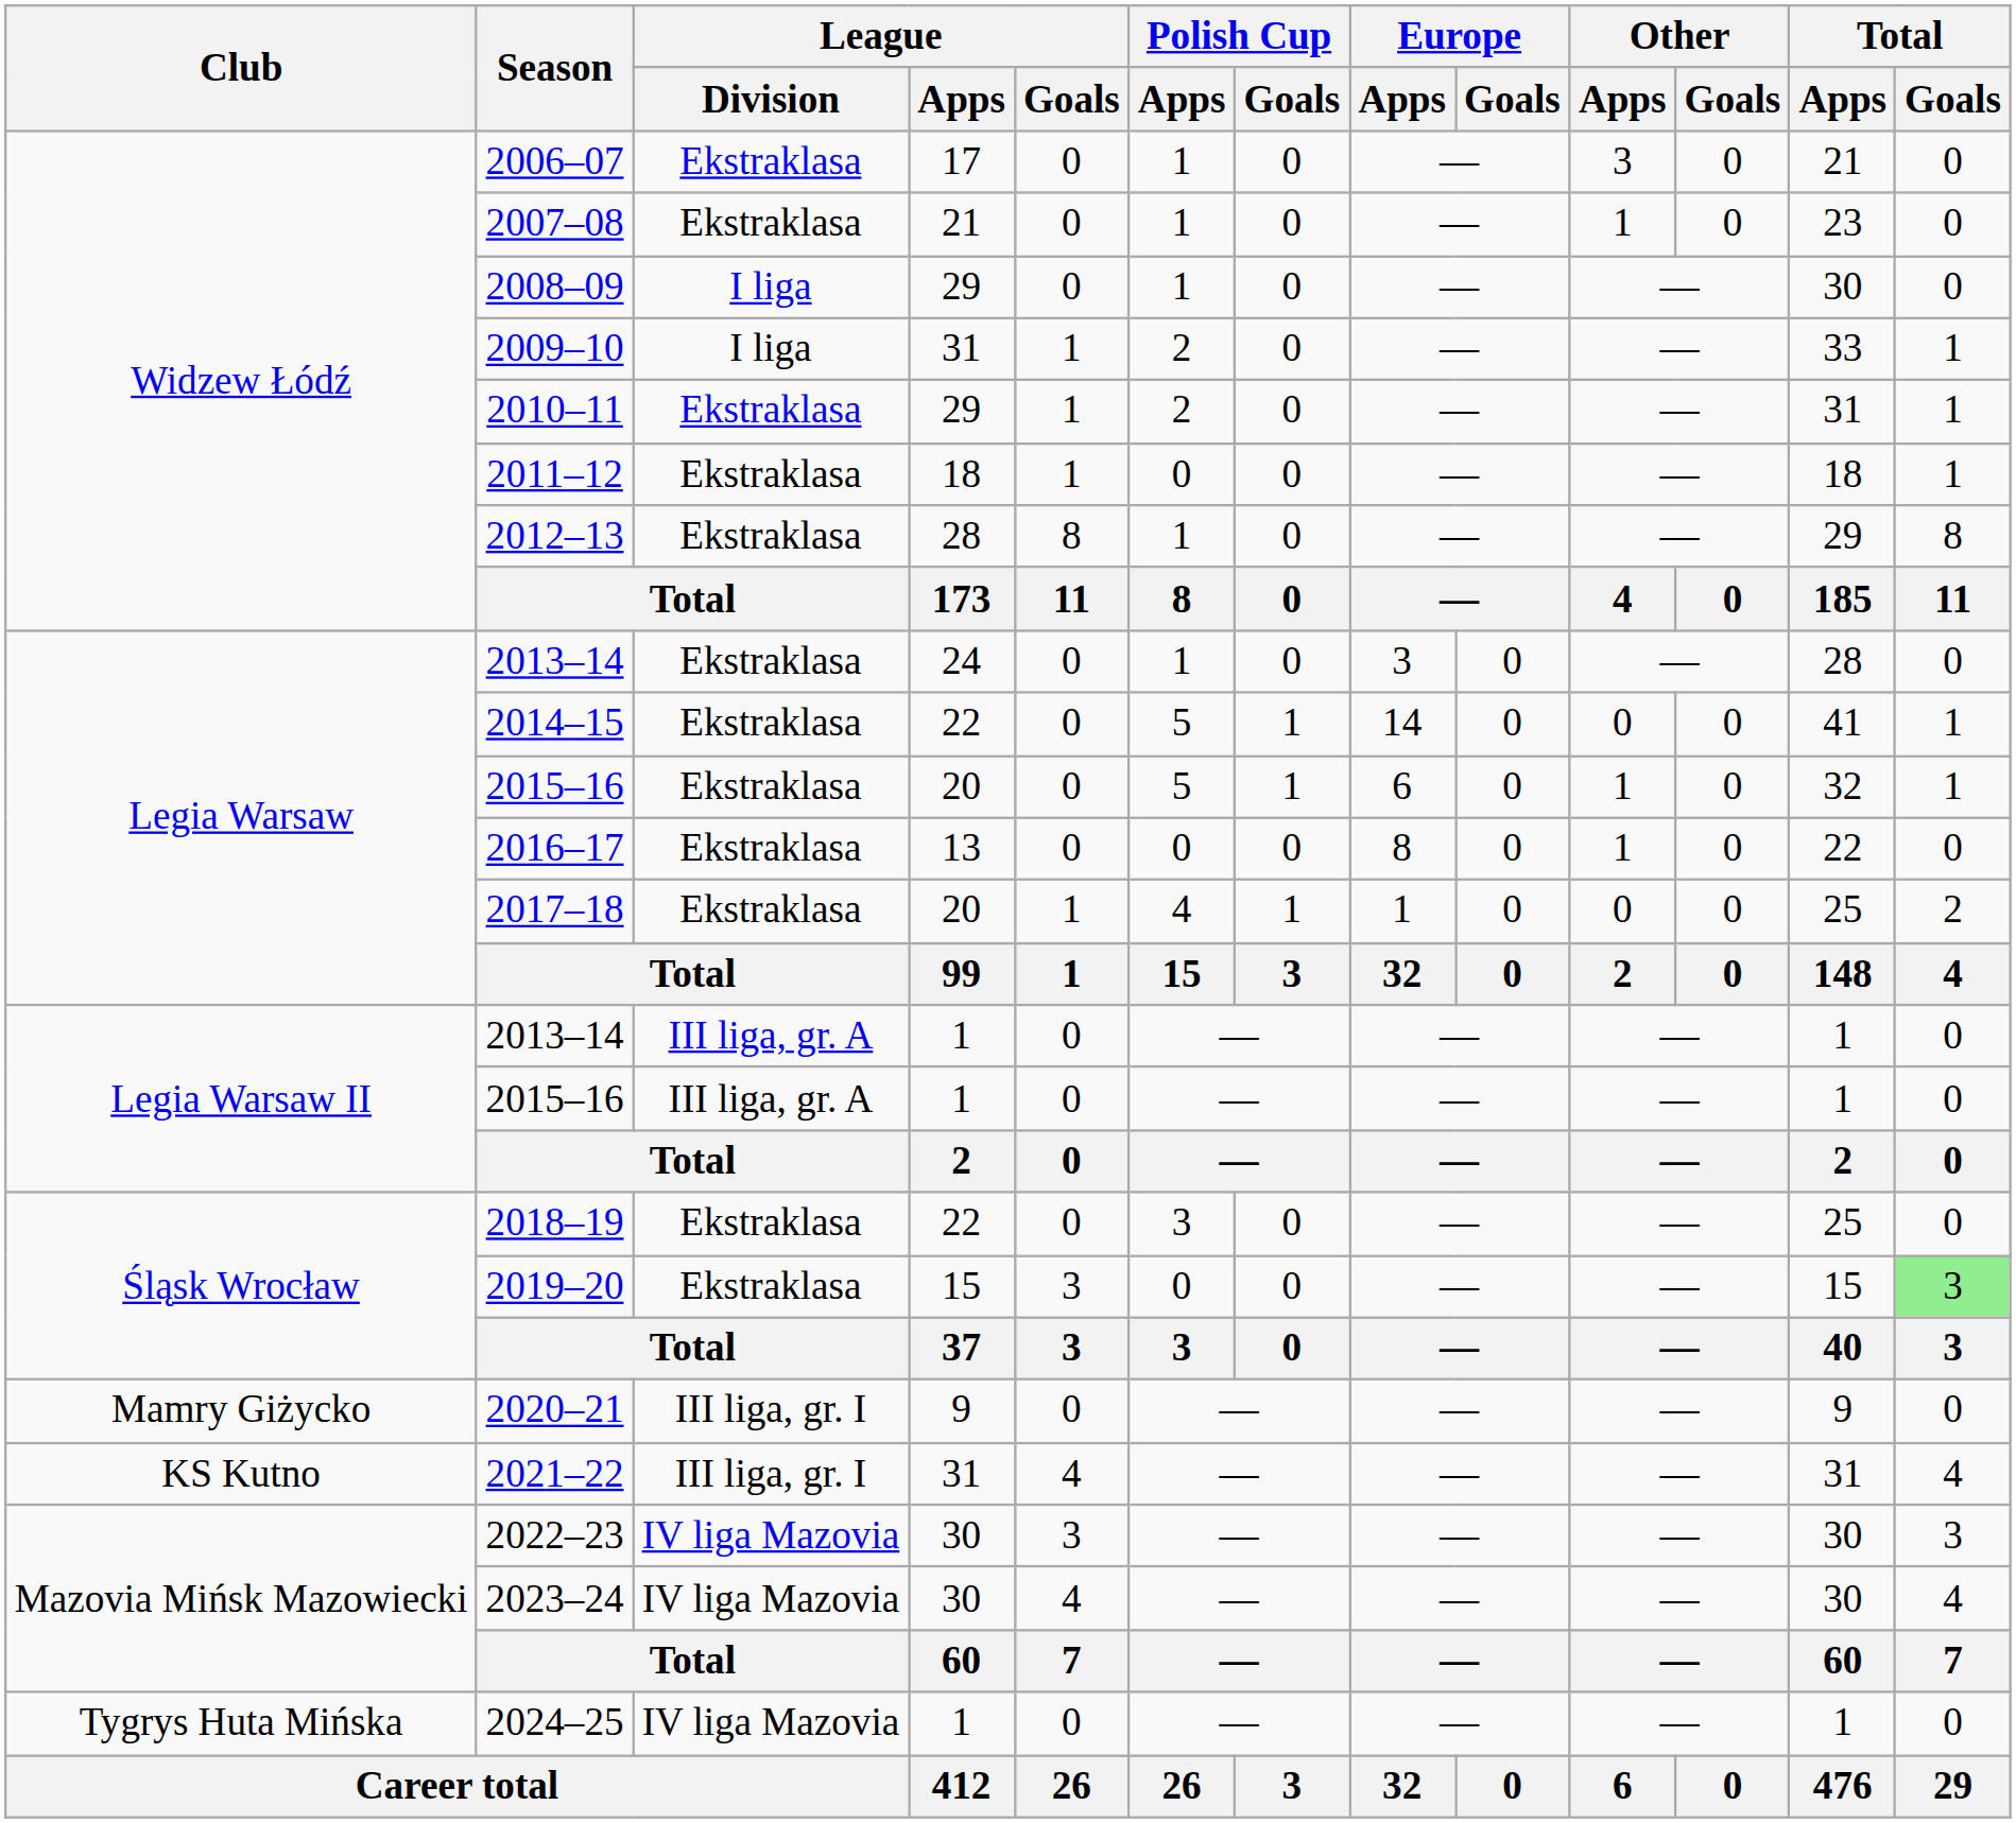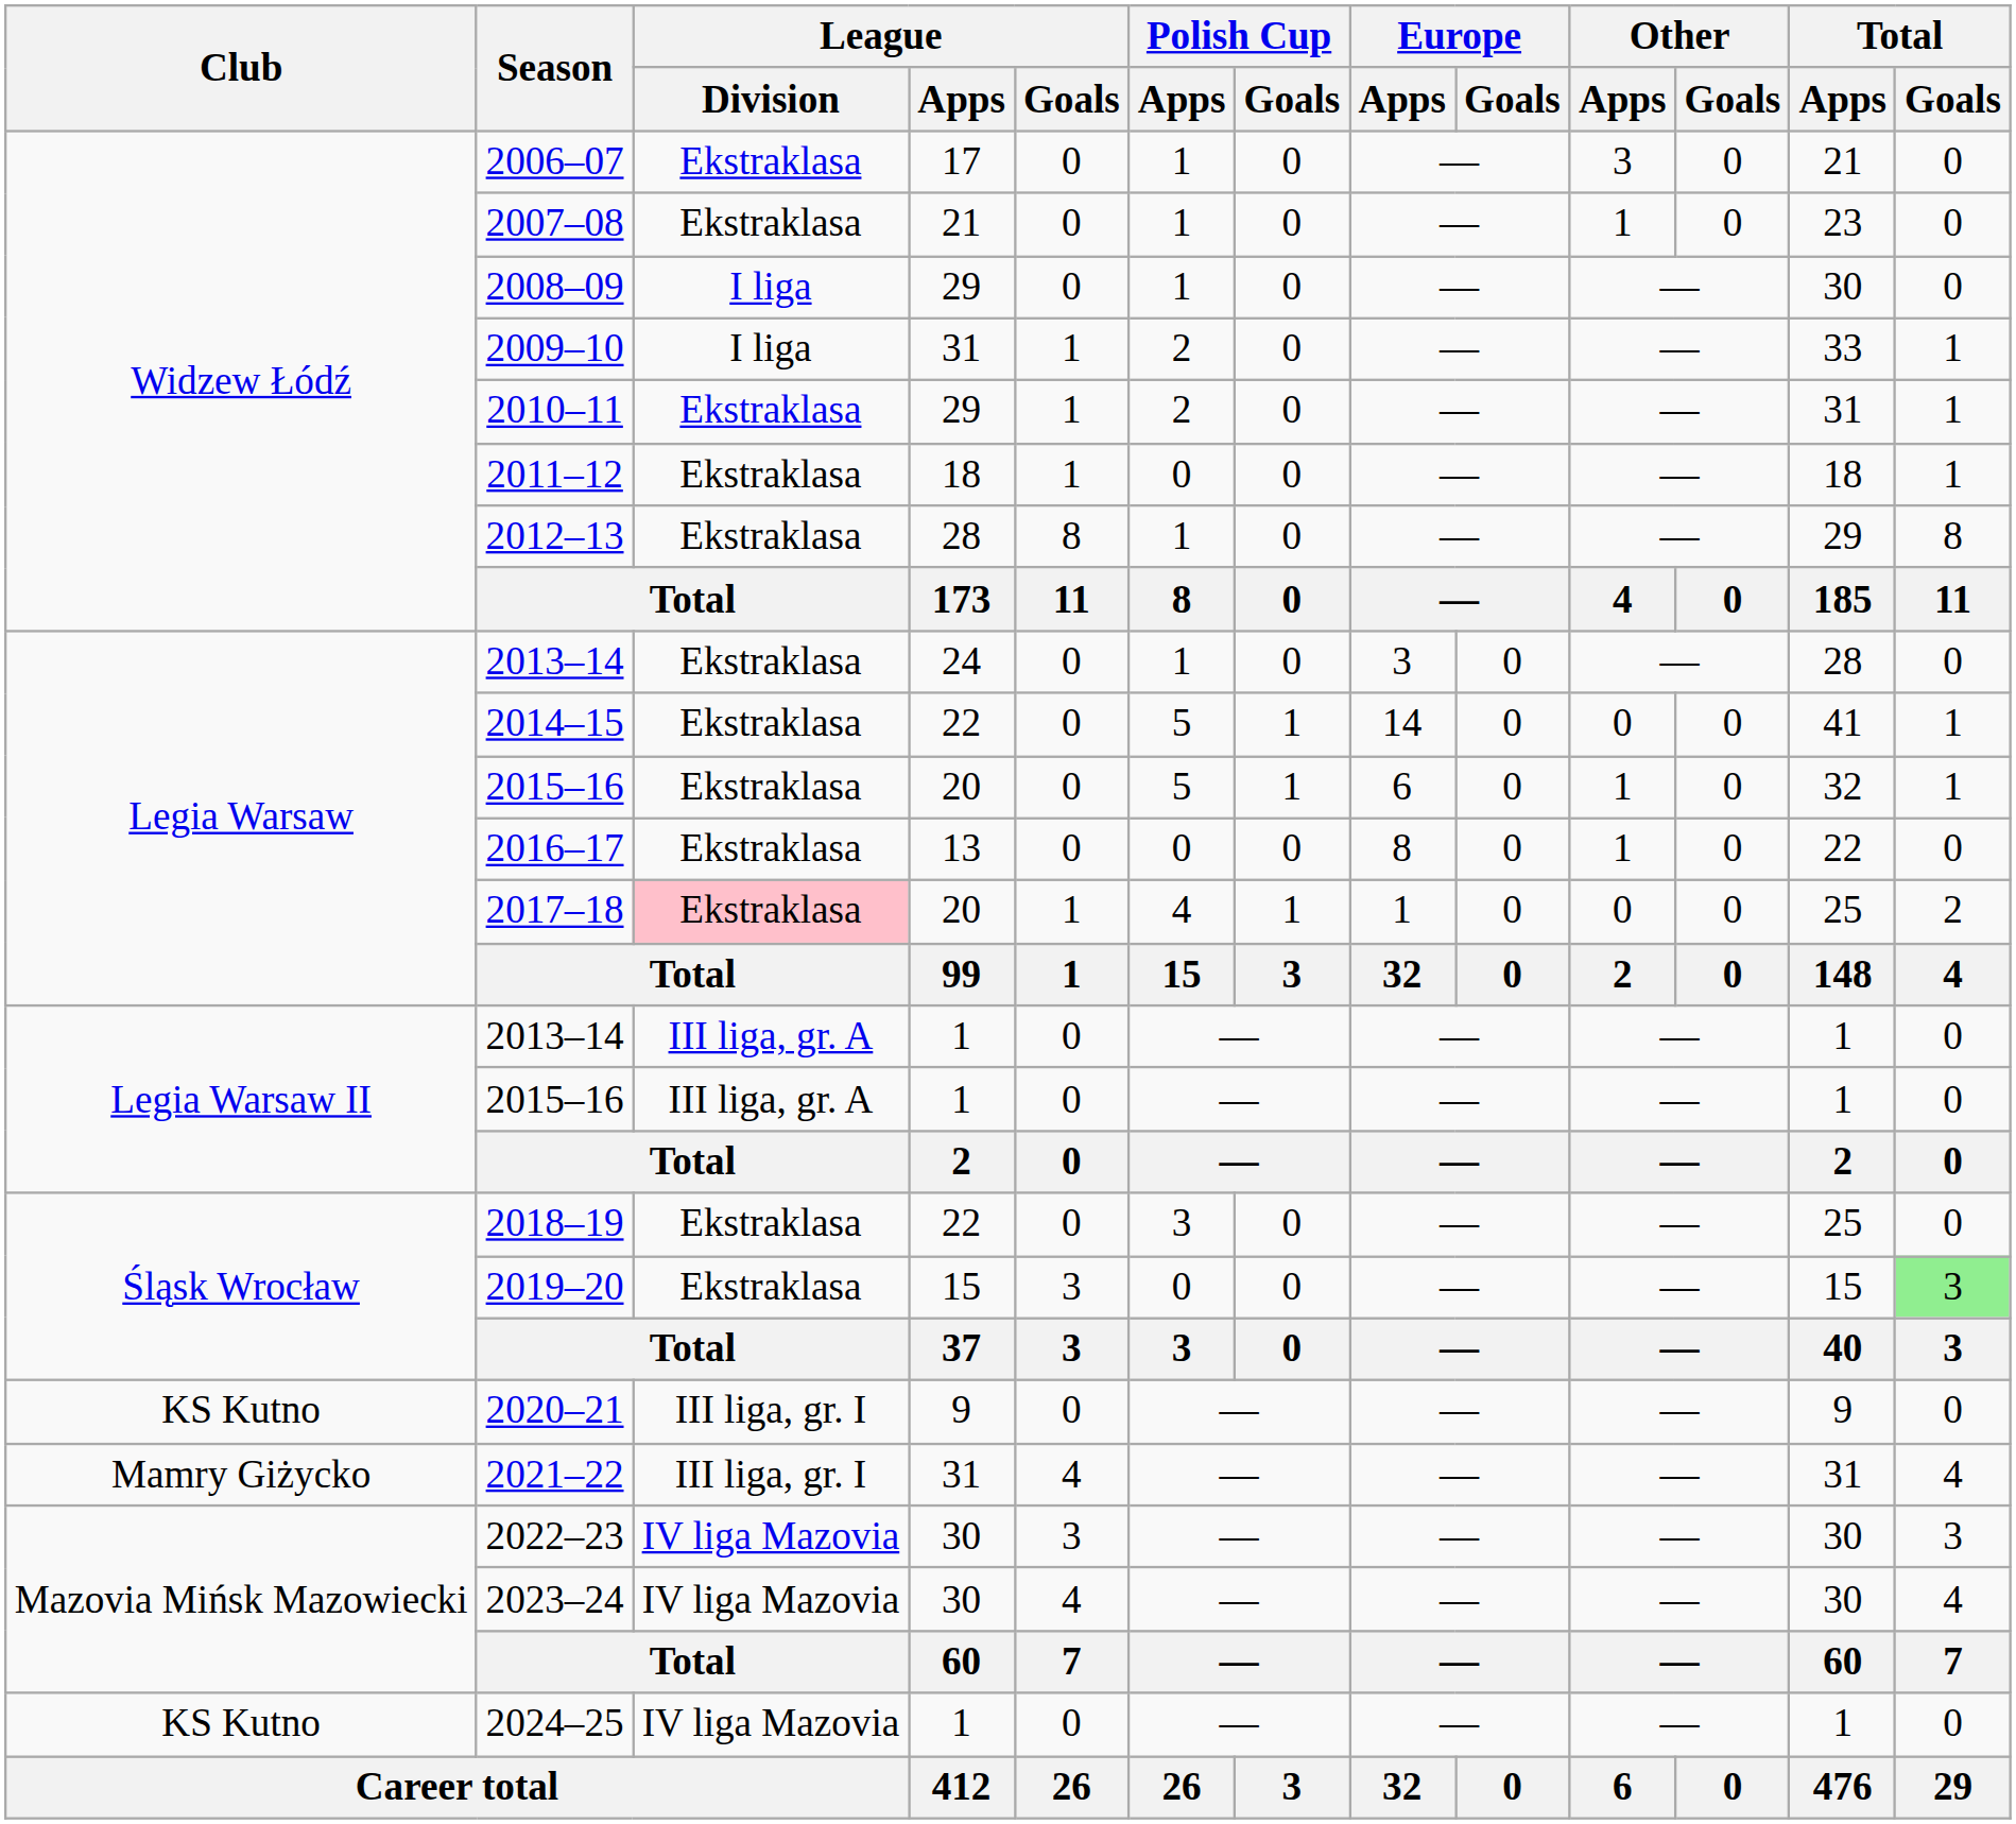2017–18 | League / Division: no background -> pink background
2020–21 | Club: Mamry Giżycko -> KS Kutno
2021–22 | Club: KS Kutno -> Mamry Giżycko
2024–25 | Club: Tygrys Huta Mińska -> KS Kutno
